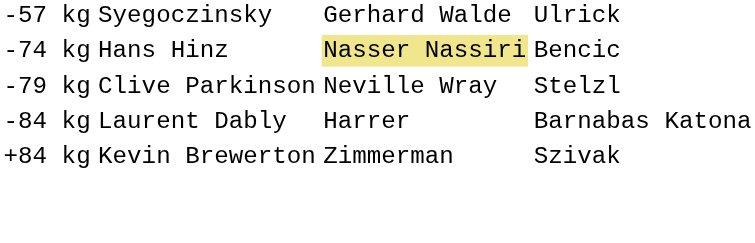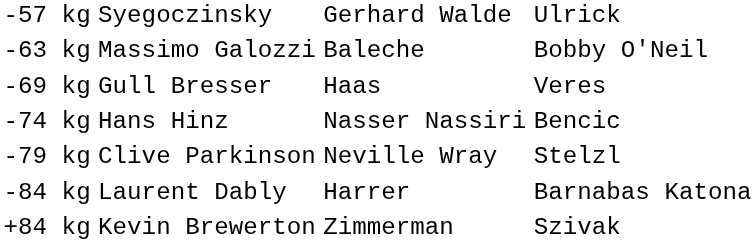+ row: -63 kg | Massimo Galozzi | Baleche | Bobby O'Neil
+ row: -69 kg | Gull Bresser | Haas | Veres
-74 kg | column 3: khaki background -> no background
